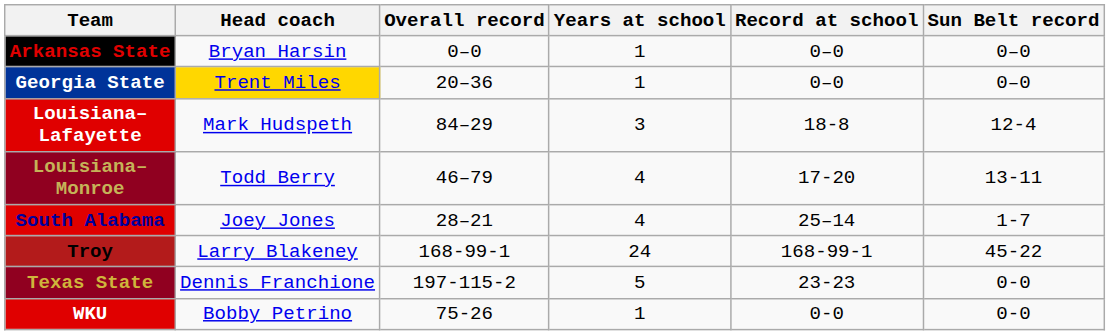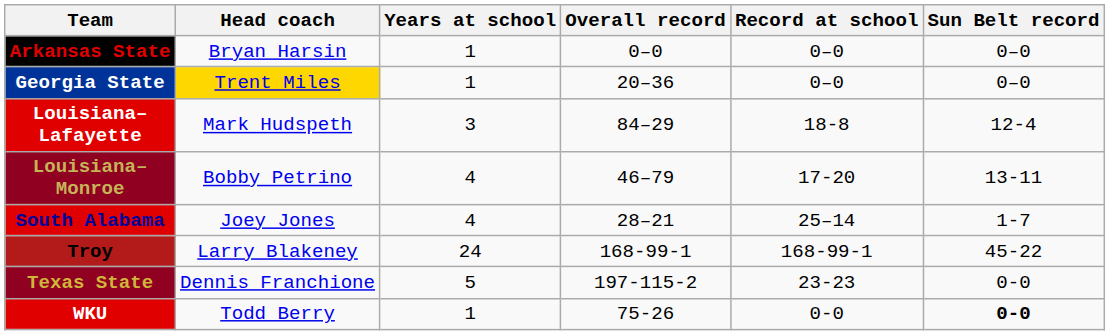columns swapped: Years at school <-> Overall record
Louisiana–Monroe | Head coach: Todd Berry -> Bobby Petrino
WKU | Head coach: Bobby Petrino -> Todd Berry
WKU | Sun Belt record: normal -> bold
